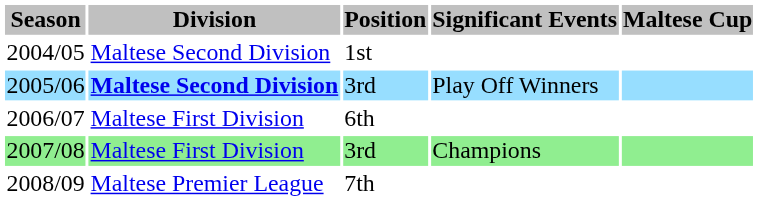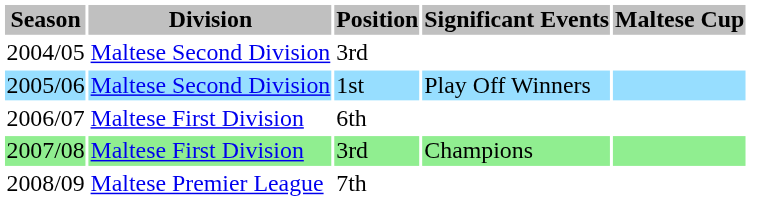2004/05 | Position: 1st -> 3rd
2005/06 | Division: bold -> normal
2005/06 | Position: 3rd -> 1st
